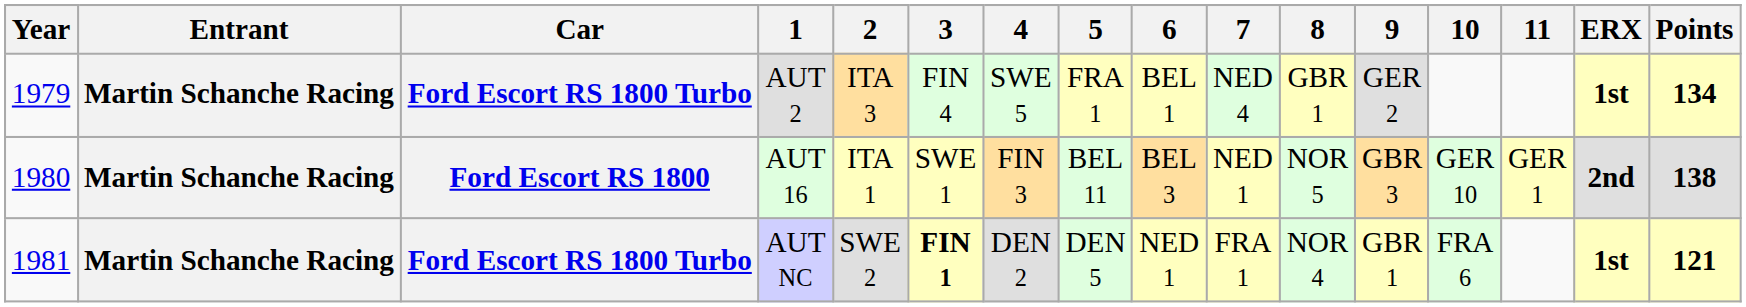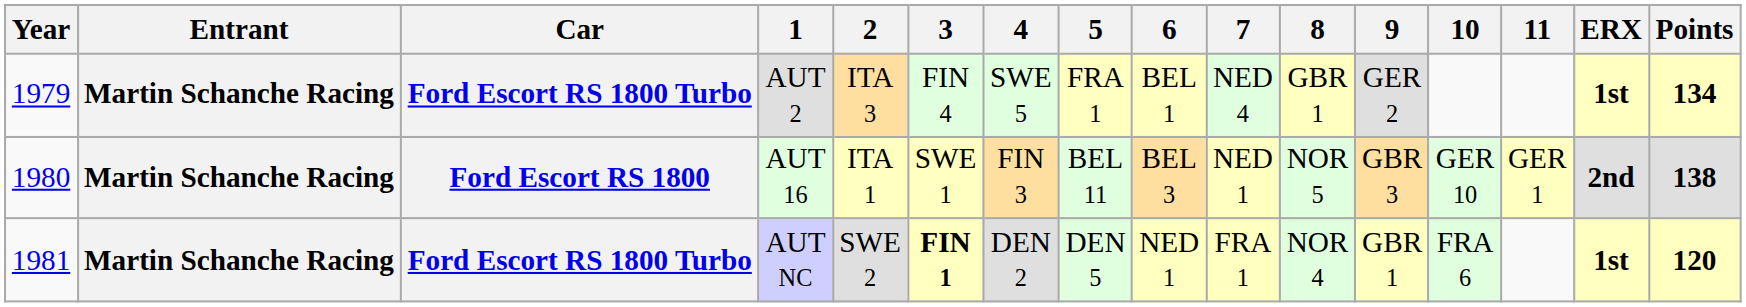AUT NC | Points: 121 -> 120
